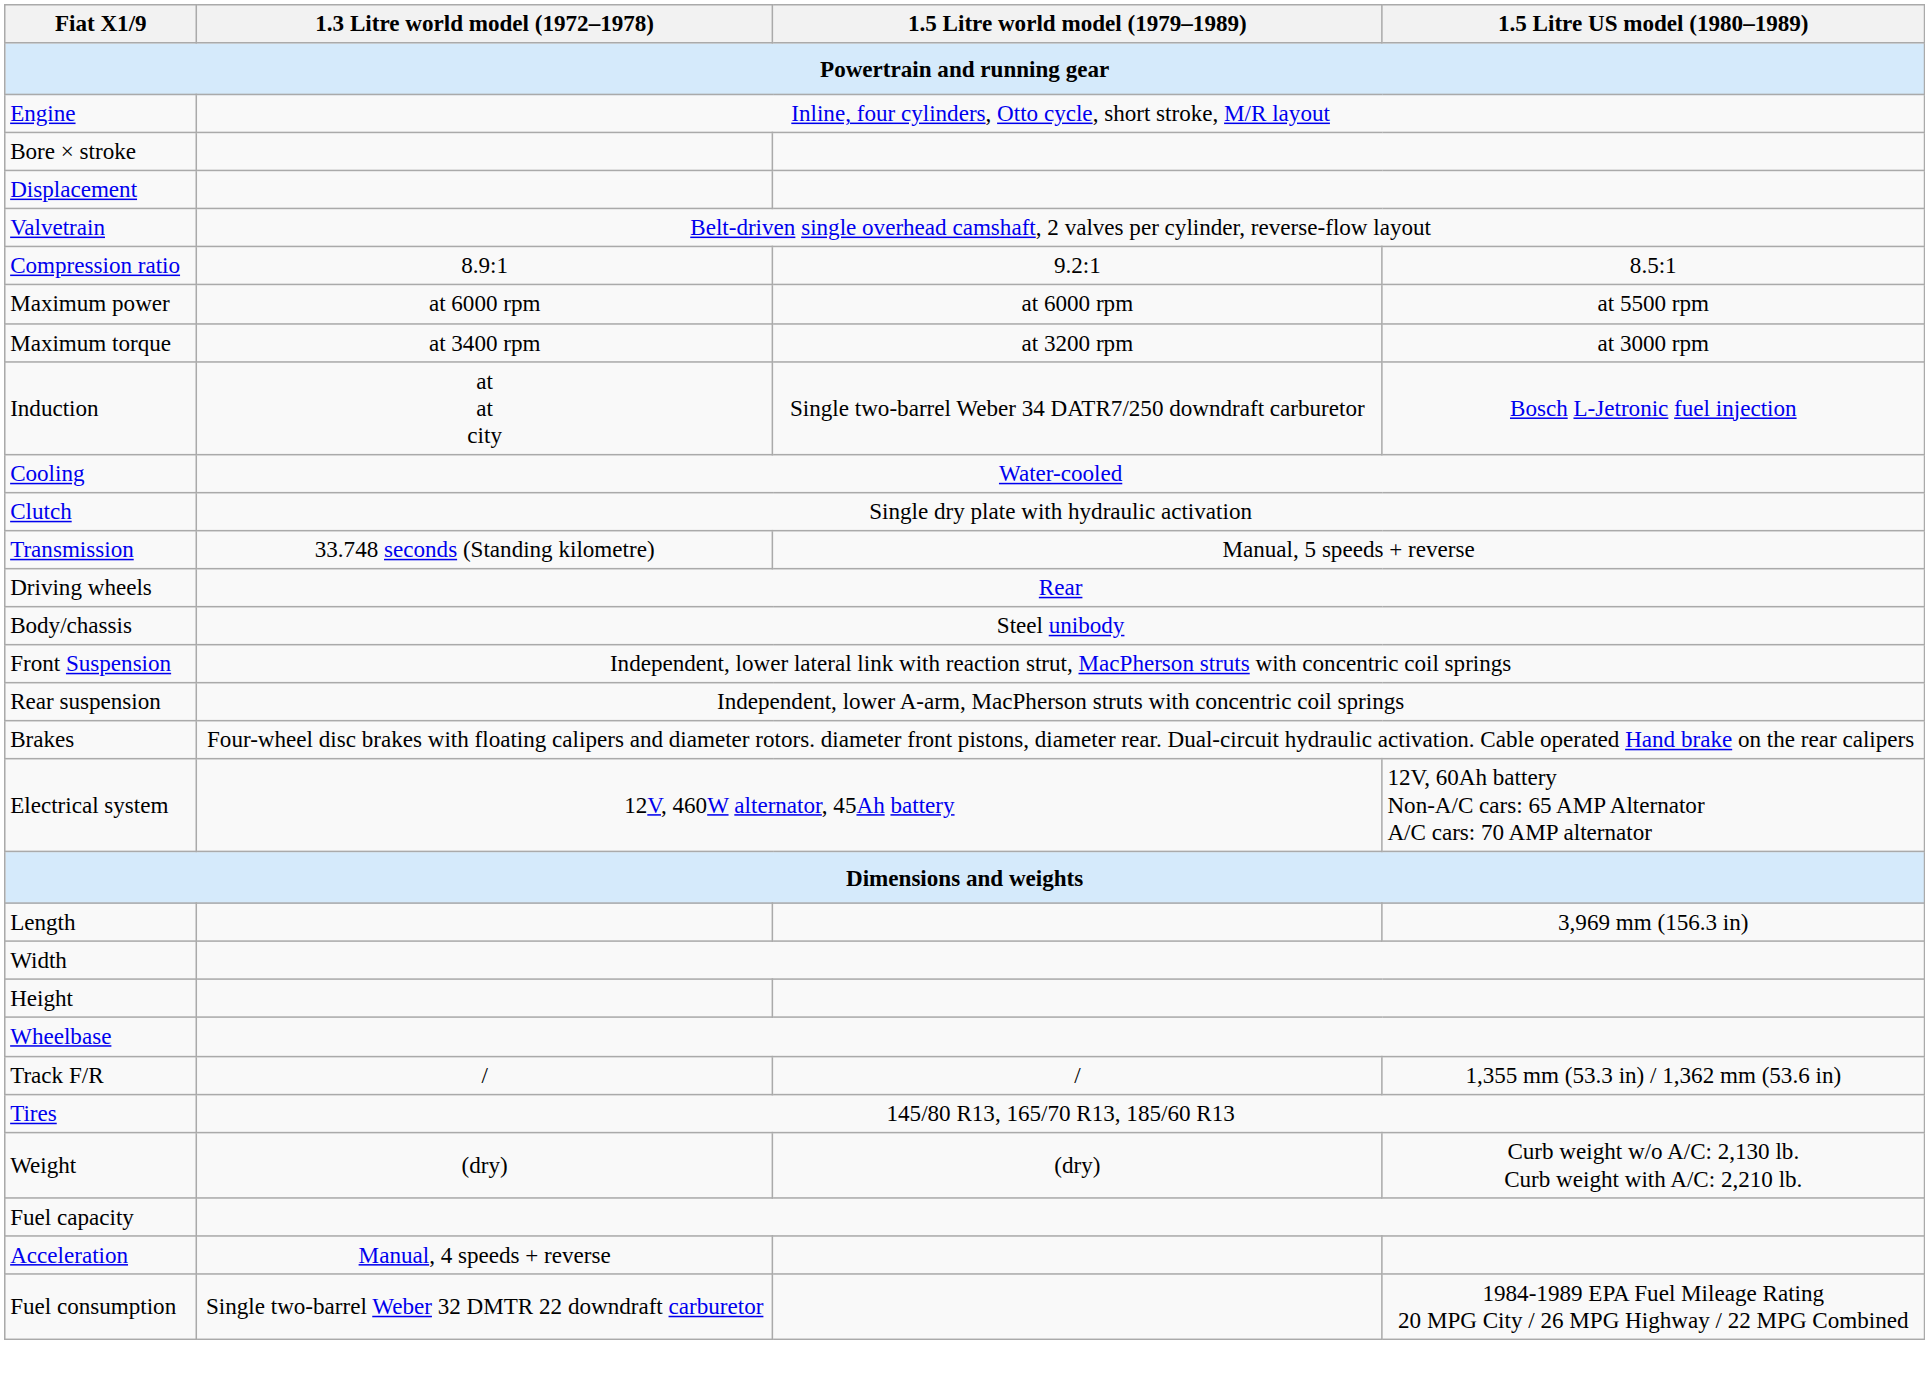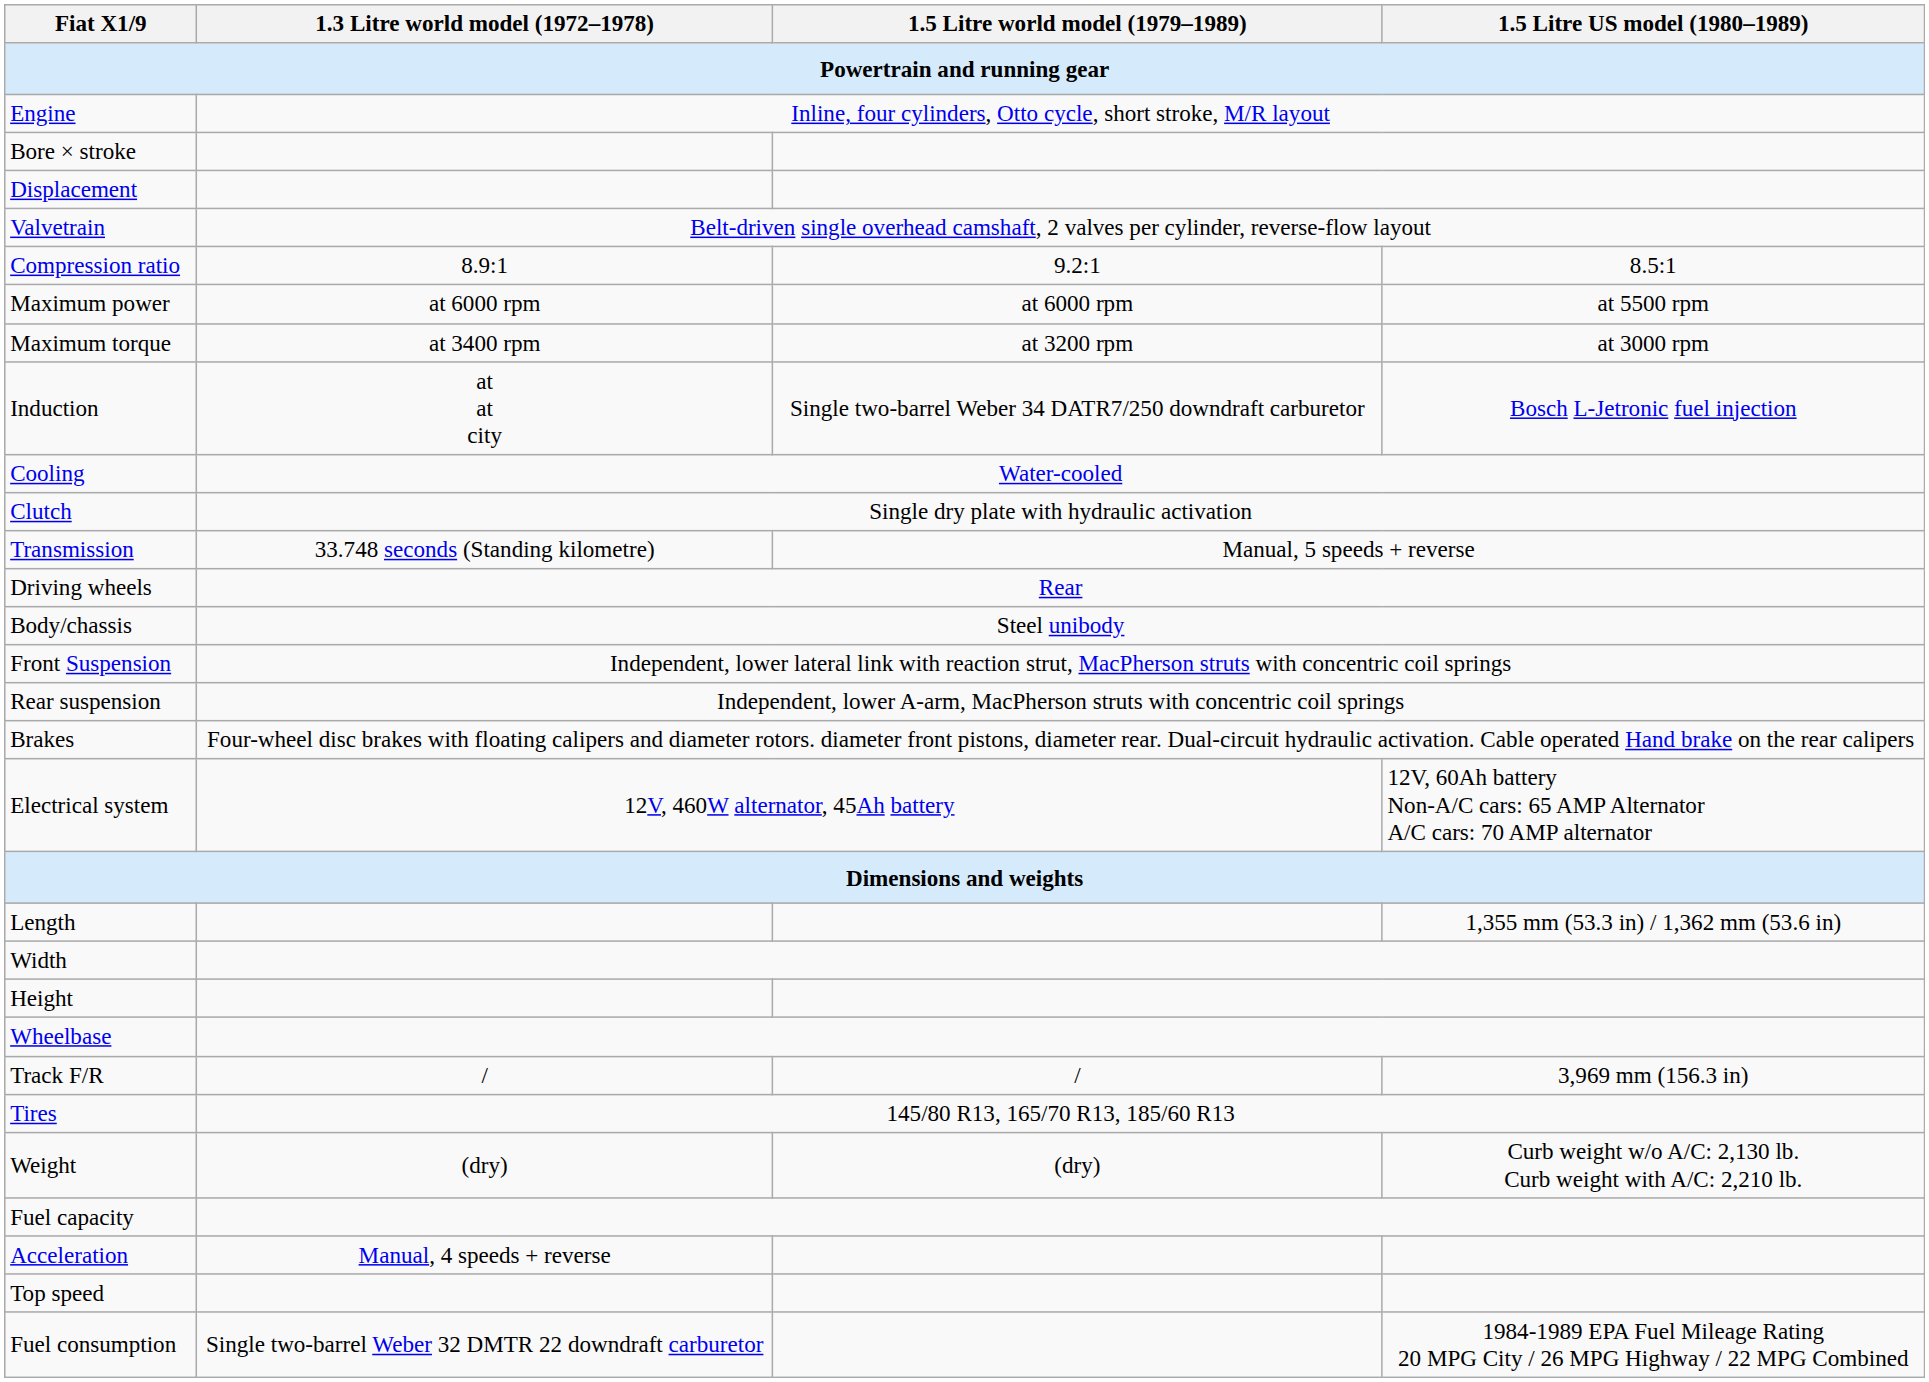Length | 1.5 Litre US model (1980–1989): 3,969 mm (156.3 in) -> 1,355 mm (53.3 in) / 1,362 mm (53.6 in)
Track F/R | 1.5 Litre US model (1980–1989): 1,355 mm (53.3 in) / 1,362 mm (53.6 in) -> 3,969 mm (156.3 in)
+ row: Top speed
